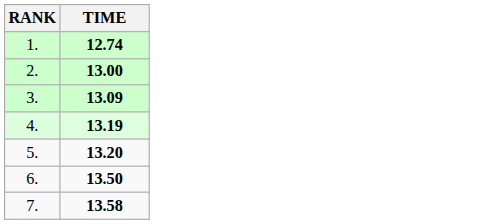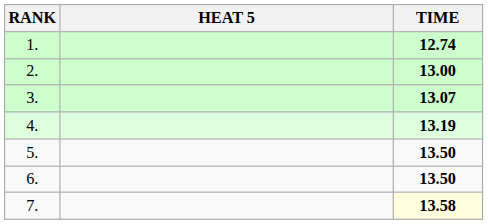+ column: HEAT 5
3. | TIME: 13.09 -> 13.07
5. | TIME: 13.20 -> 13.50
7. | TIME: no background -> lightyellow background
